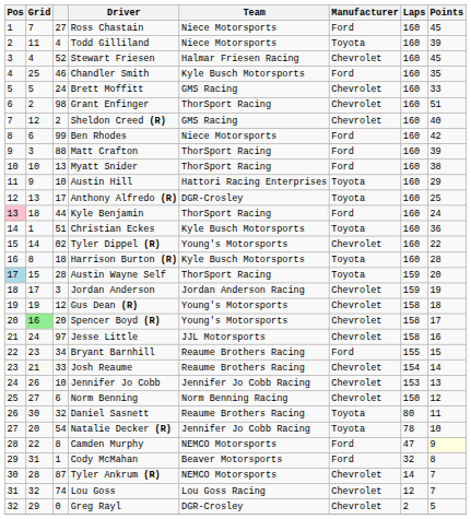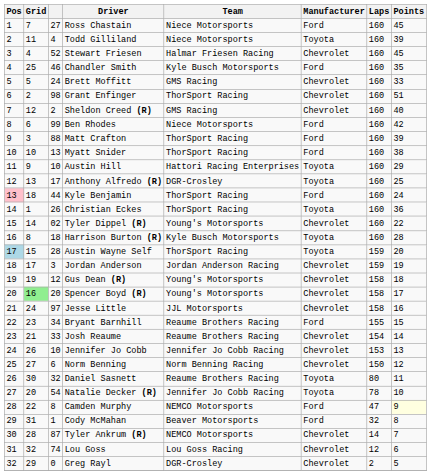Christian Eckes | column 3: 51 -> 26
Christian Eckes | Team: Kyle Busch Motorsports -> ThorSport Racing
Lou Goss | Points: 7 -> 6
